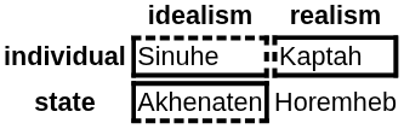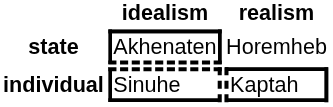rows swapped: state <-> individual
